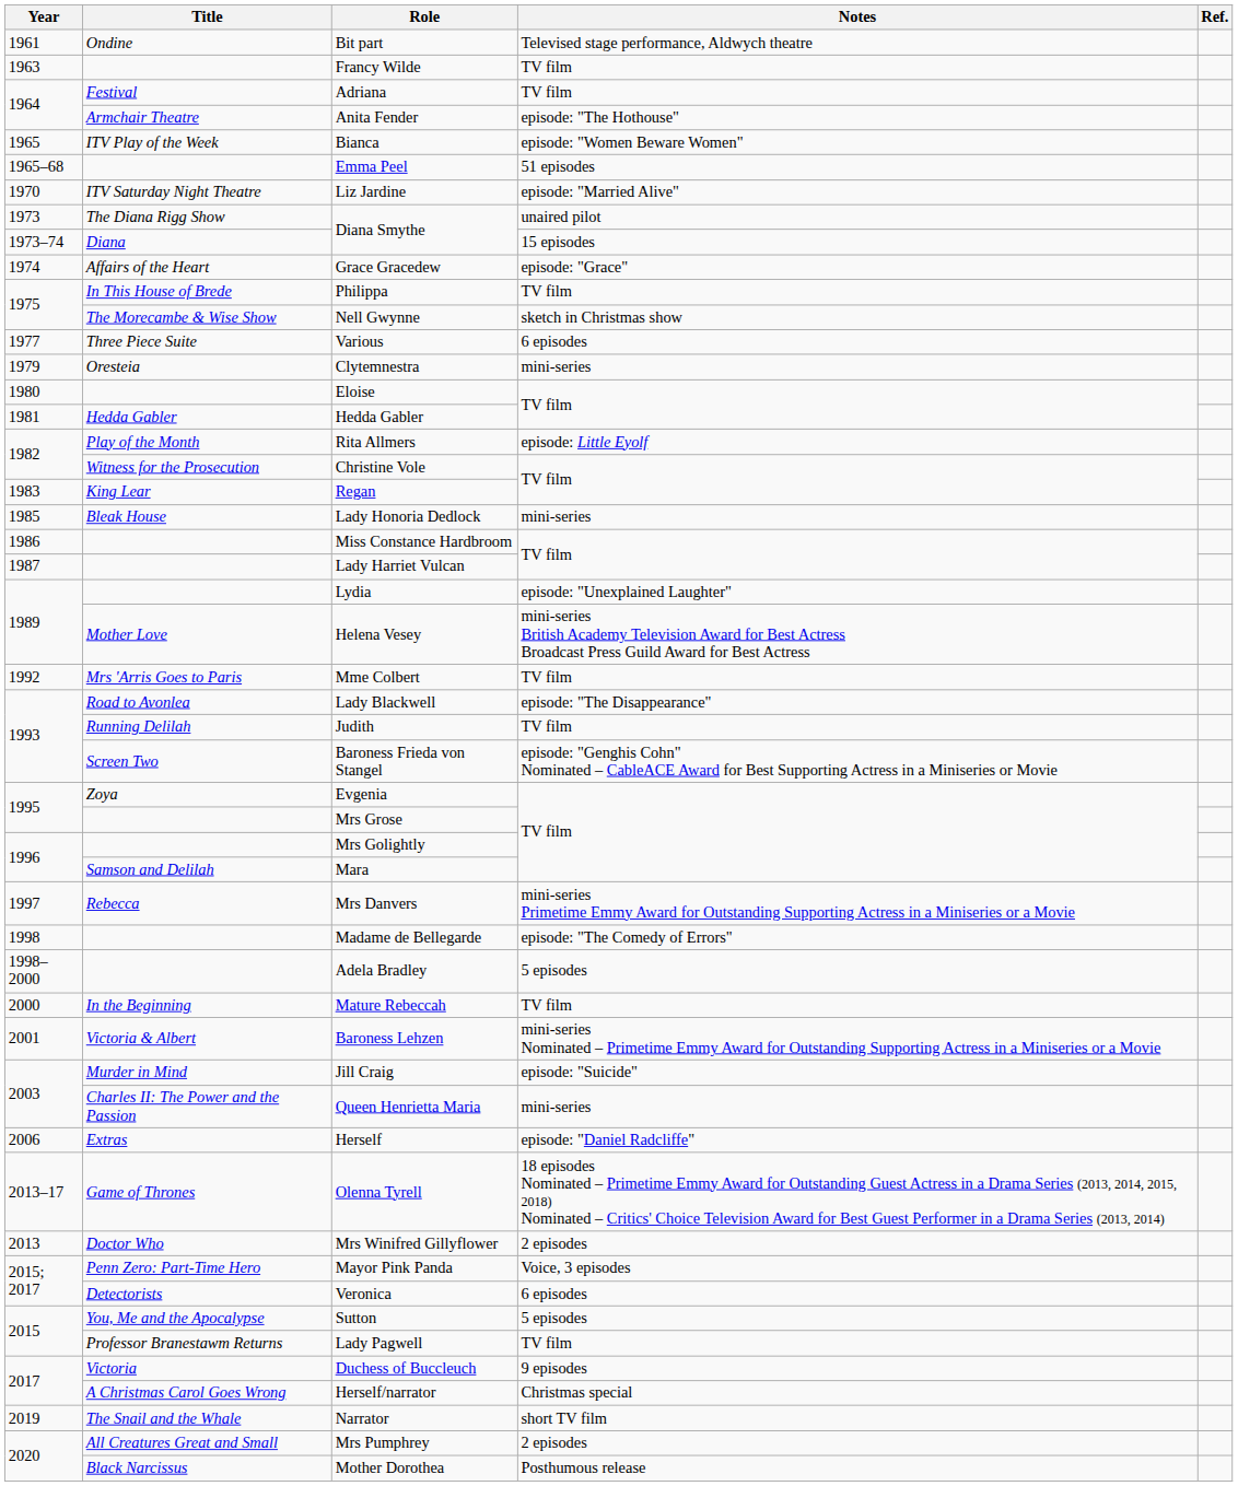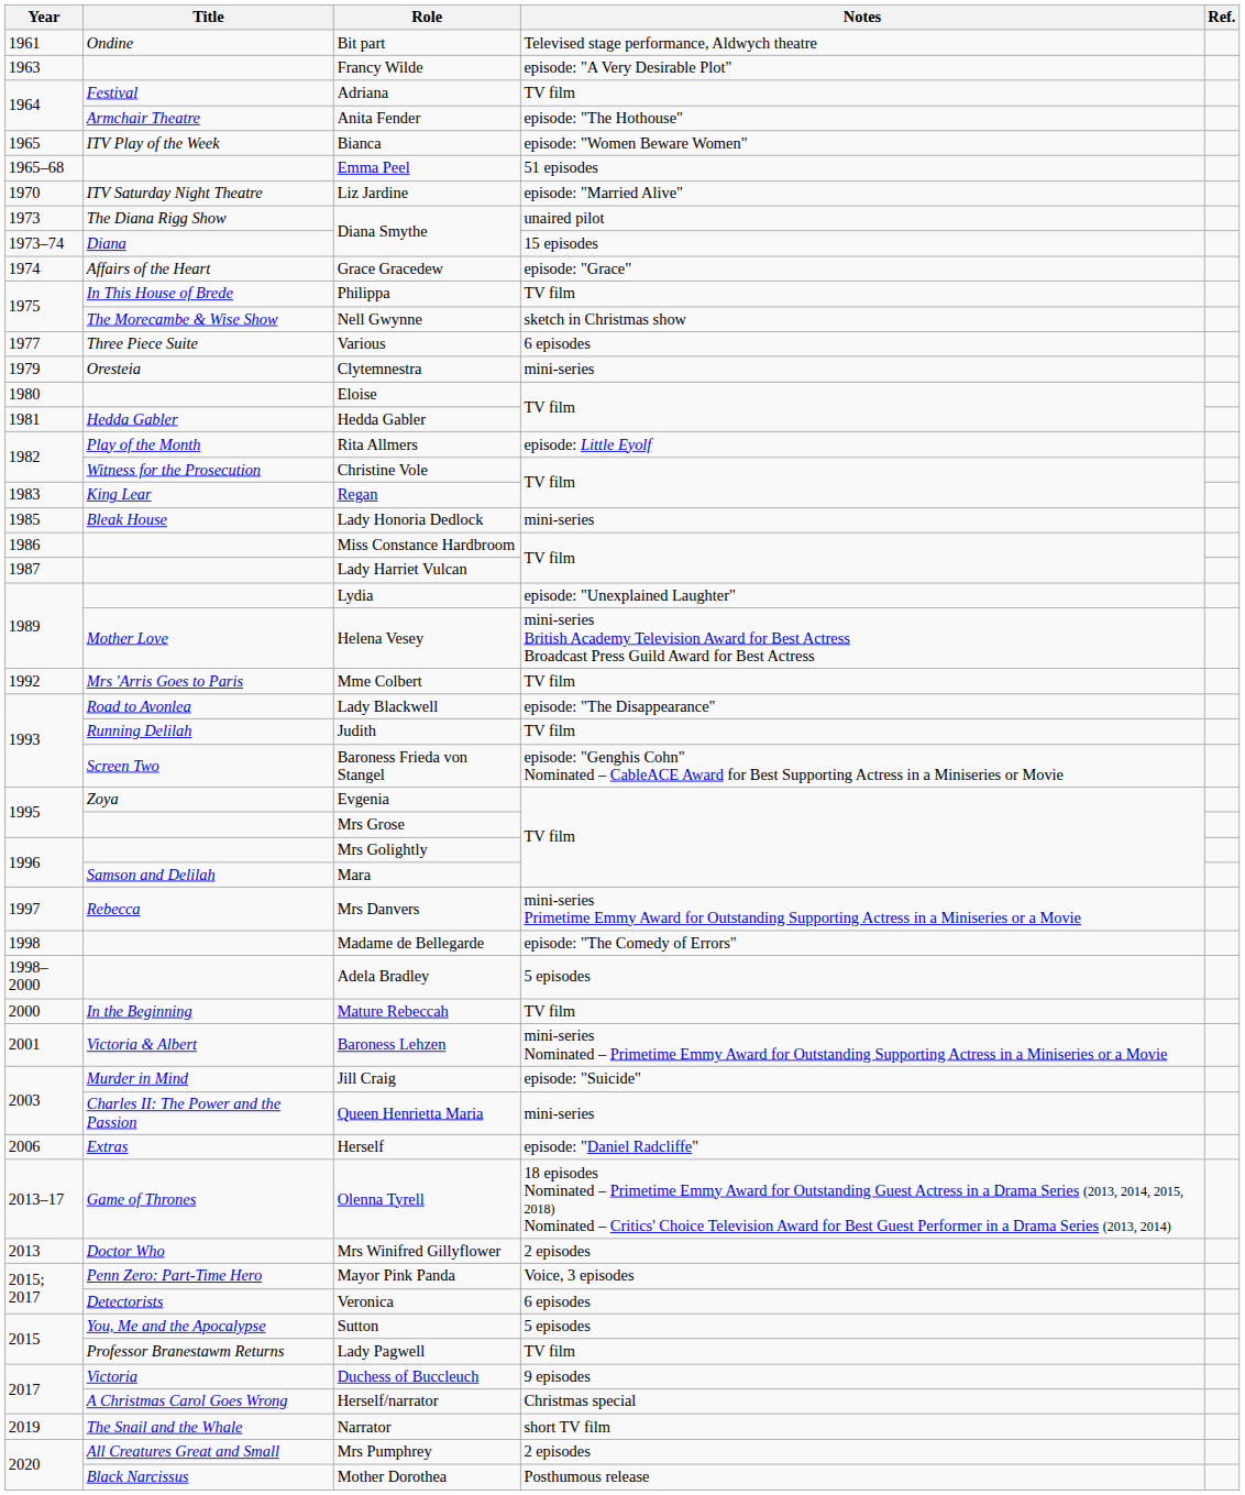Francy Wilde | Notes: TV film -> episode: "A Very Desirable Plot"
